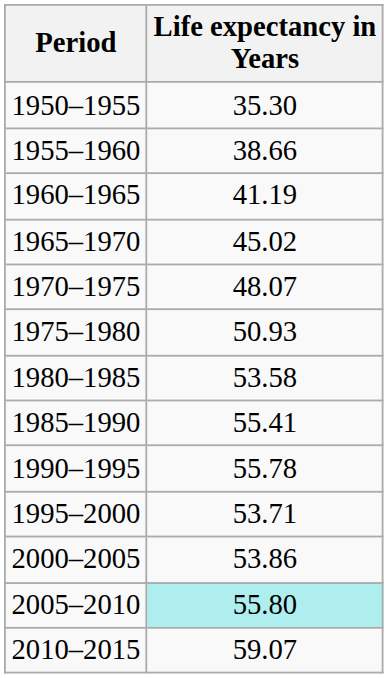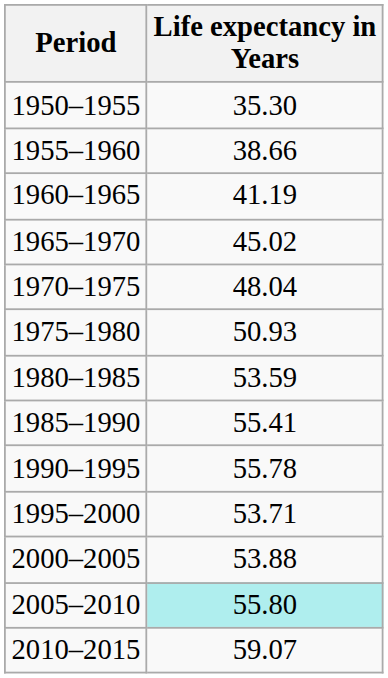1970–1975 | Life expectancy in Years: 48.07 -> 48.04
1980–1985 | Life expectancy in Years: 53.58 -> 53.59
2000–2005 | Life expectancy in Years: 53.86 -> 53.88
